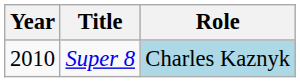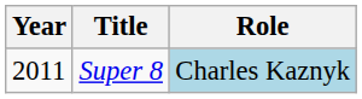Super 8 | Year: 2010 -> 2011
